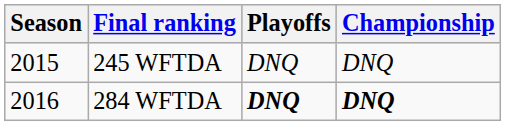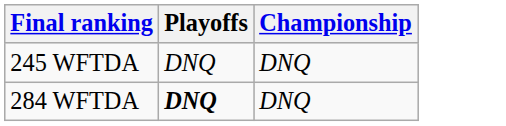- column: Season | 2015 | 2016
284 WFTDA | Championship: bold -> normal
